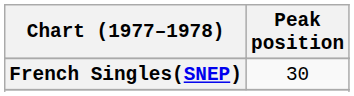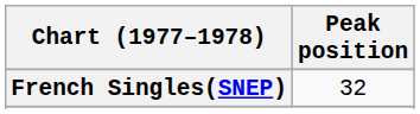French Singles(SNEP) | Peak position: 30 -> 32
